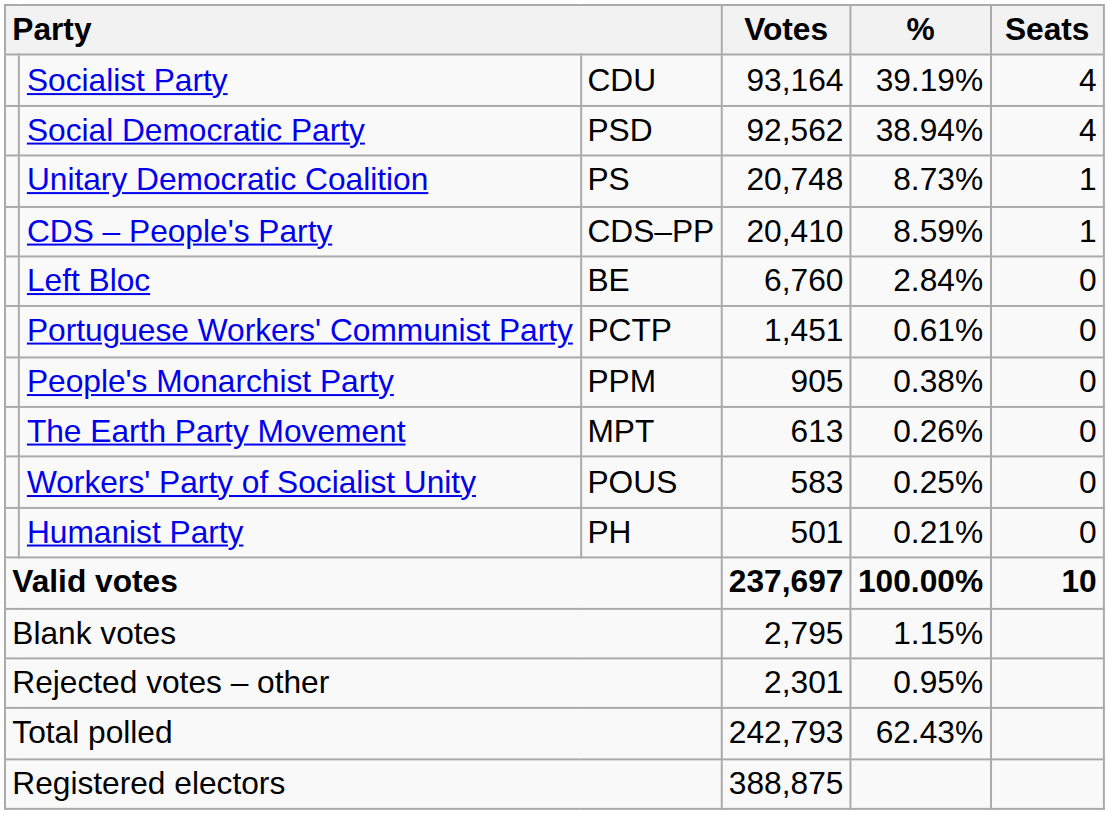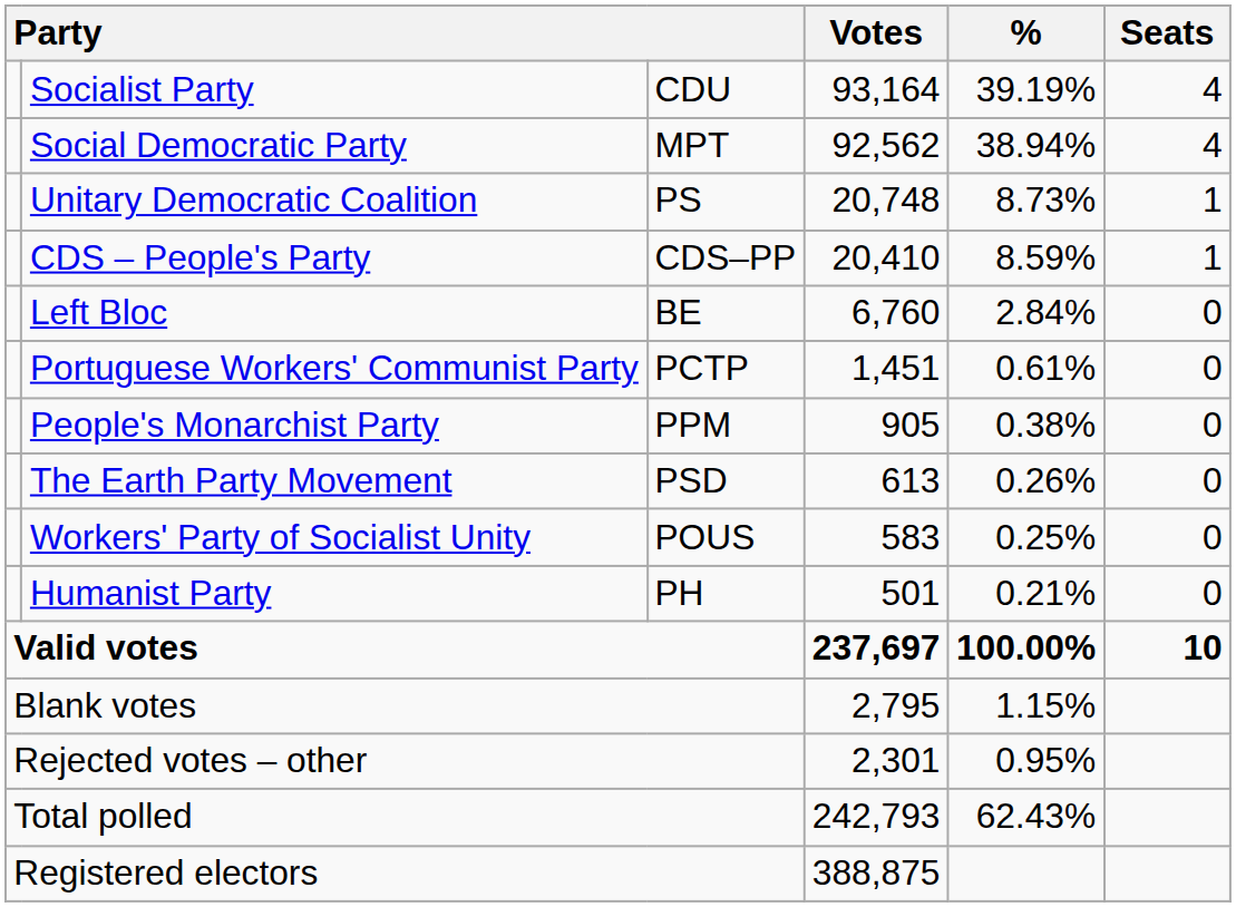Social Democratic Party | column 3: PSD -> MPT
The Earth Party Movement | column 3: MPT -> PSD
